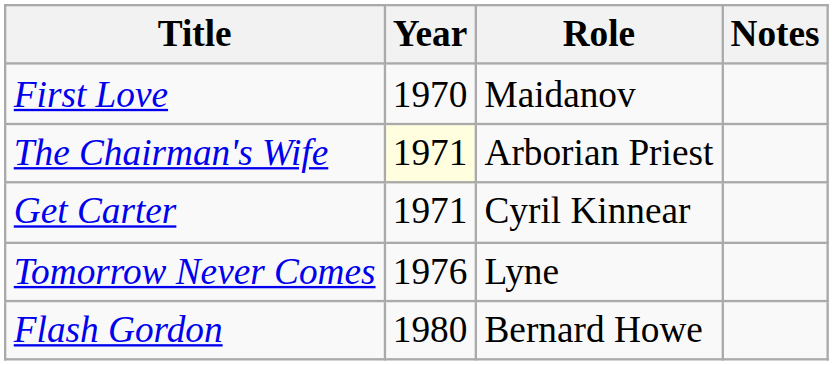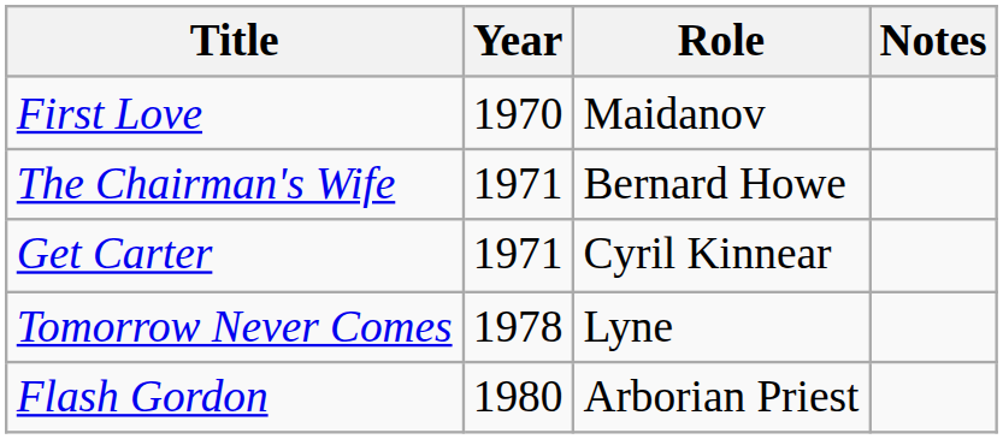The Chairman's Wife | Year: lightyellow background -> no background
The Chairman's Wife | Role: Arborian Priest -> Bernard Howe
Tomorrow Never Comes | Year: 1976 -> 1978
Flash Gordon | Role: Bernard Howe -> Arborian Priest
